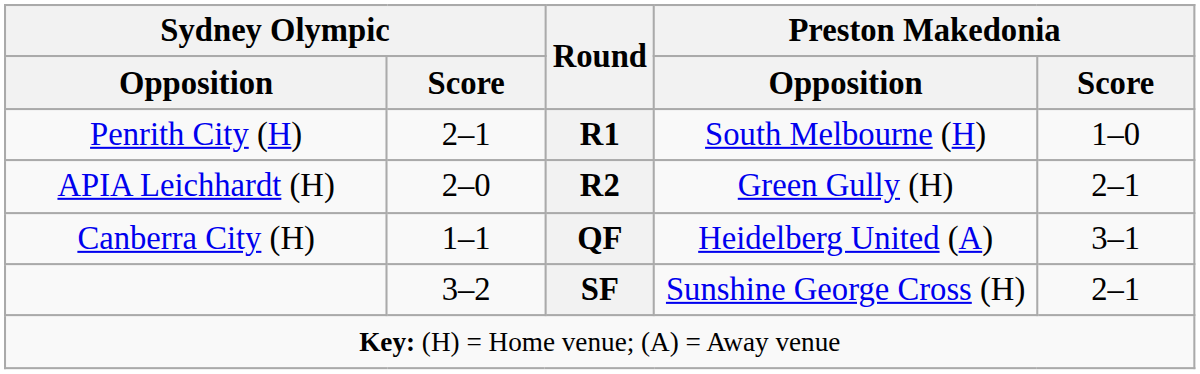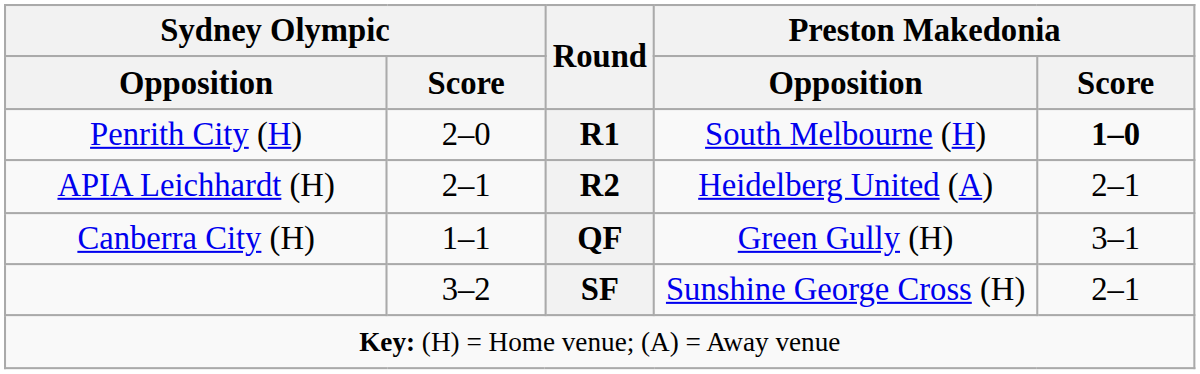Penrith City (H) | Sydney Olympic / Score: 2–1 -> 2–0
Penrith City (H) | Preston Makedonia / Score: normal -> bold
APIA Leichhardt (H) | Sydney Olympic / Score: 2–0 -> 2–1
APIA Leichhardt (H) | Preston Makedonia / Opposition: Green Gully (H) -> Heidelberg United (A)
Canberra City (H) | Preston Makedonia / Opposition: Heidelberg United (A) -> Green Gully (H)
